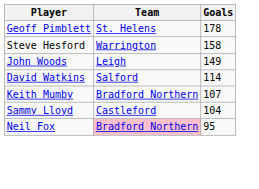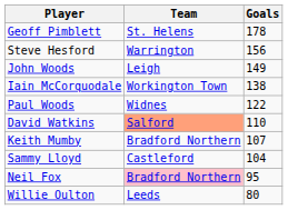Steve Hesford | Goals: 158 -> 156
+ row: Iain McCorquodale | Workington Town | 138
+ row: Paul Woods | Widnes | 122
David Watkins | Team: no background -> lightsalmon background
David Watkins | Goals: 114 -> 110
+ row: Willie Oulton | Leeds | 80
